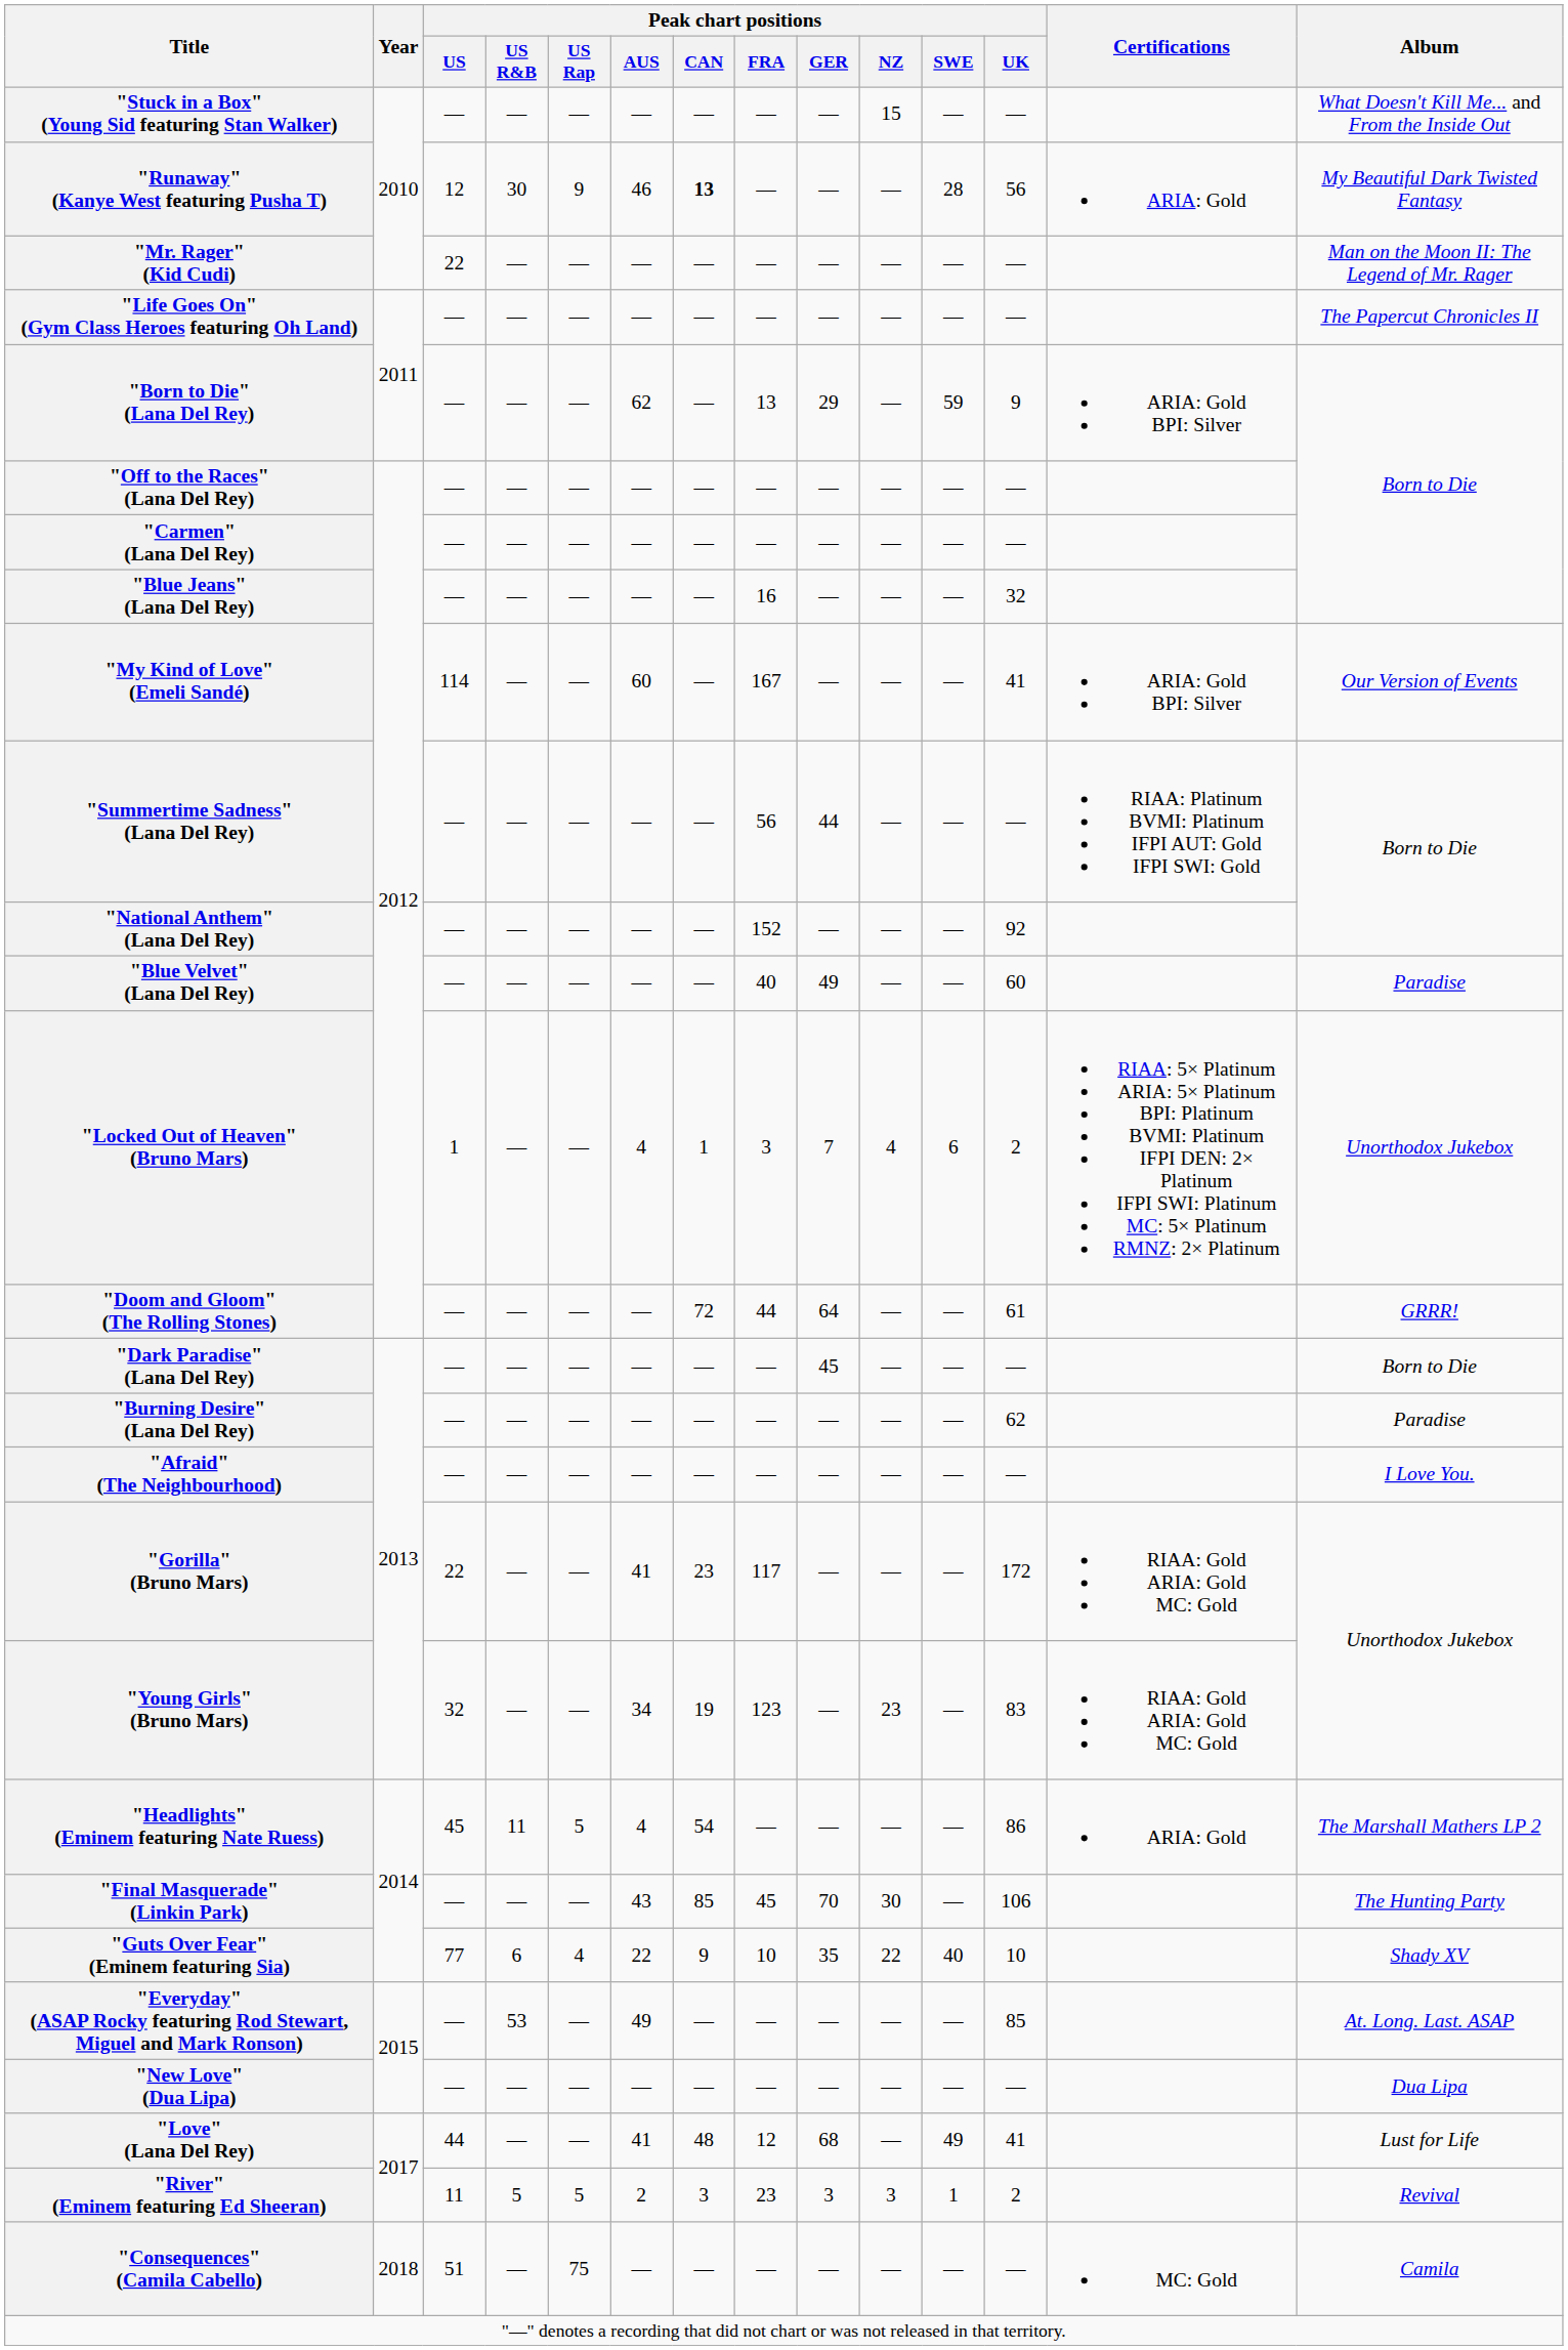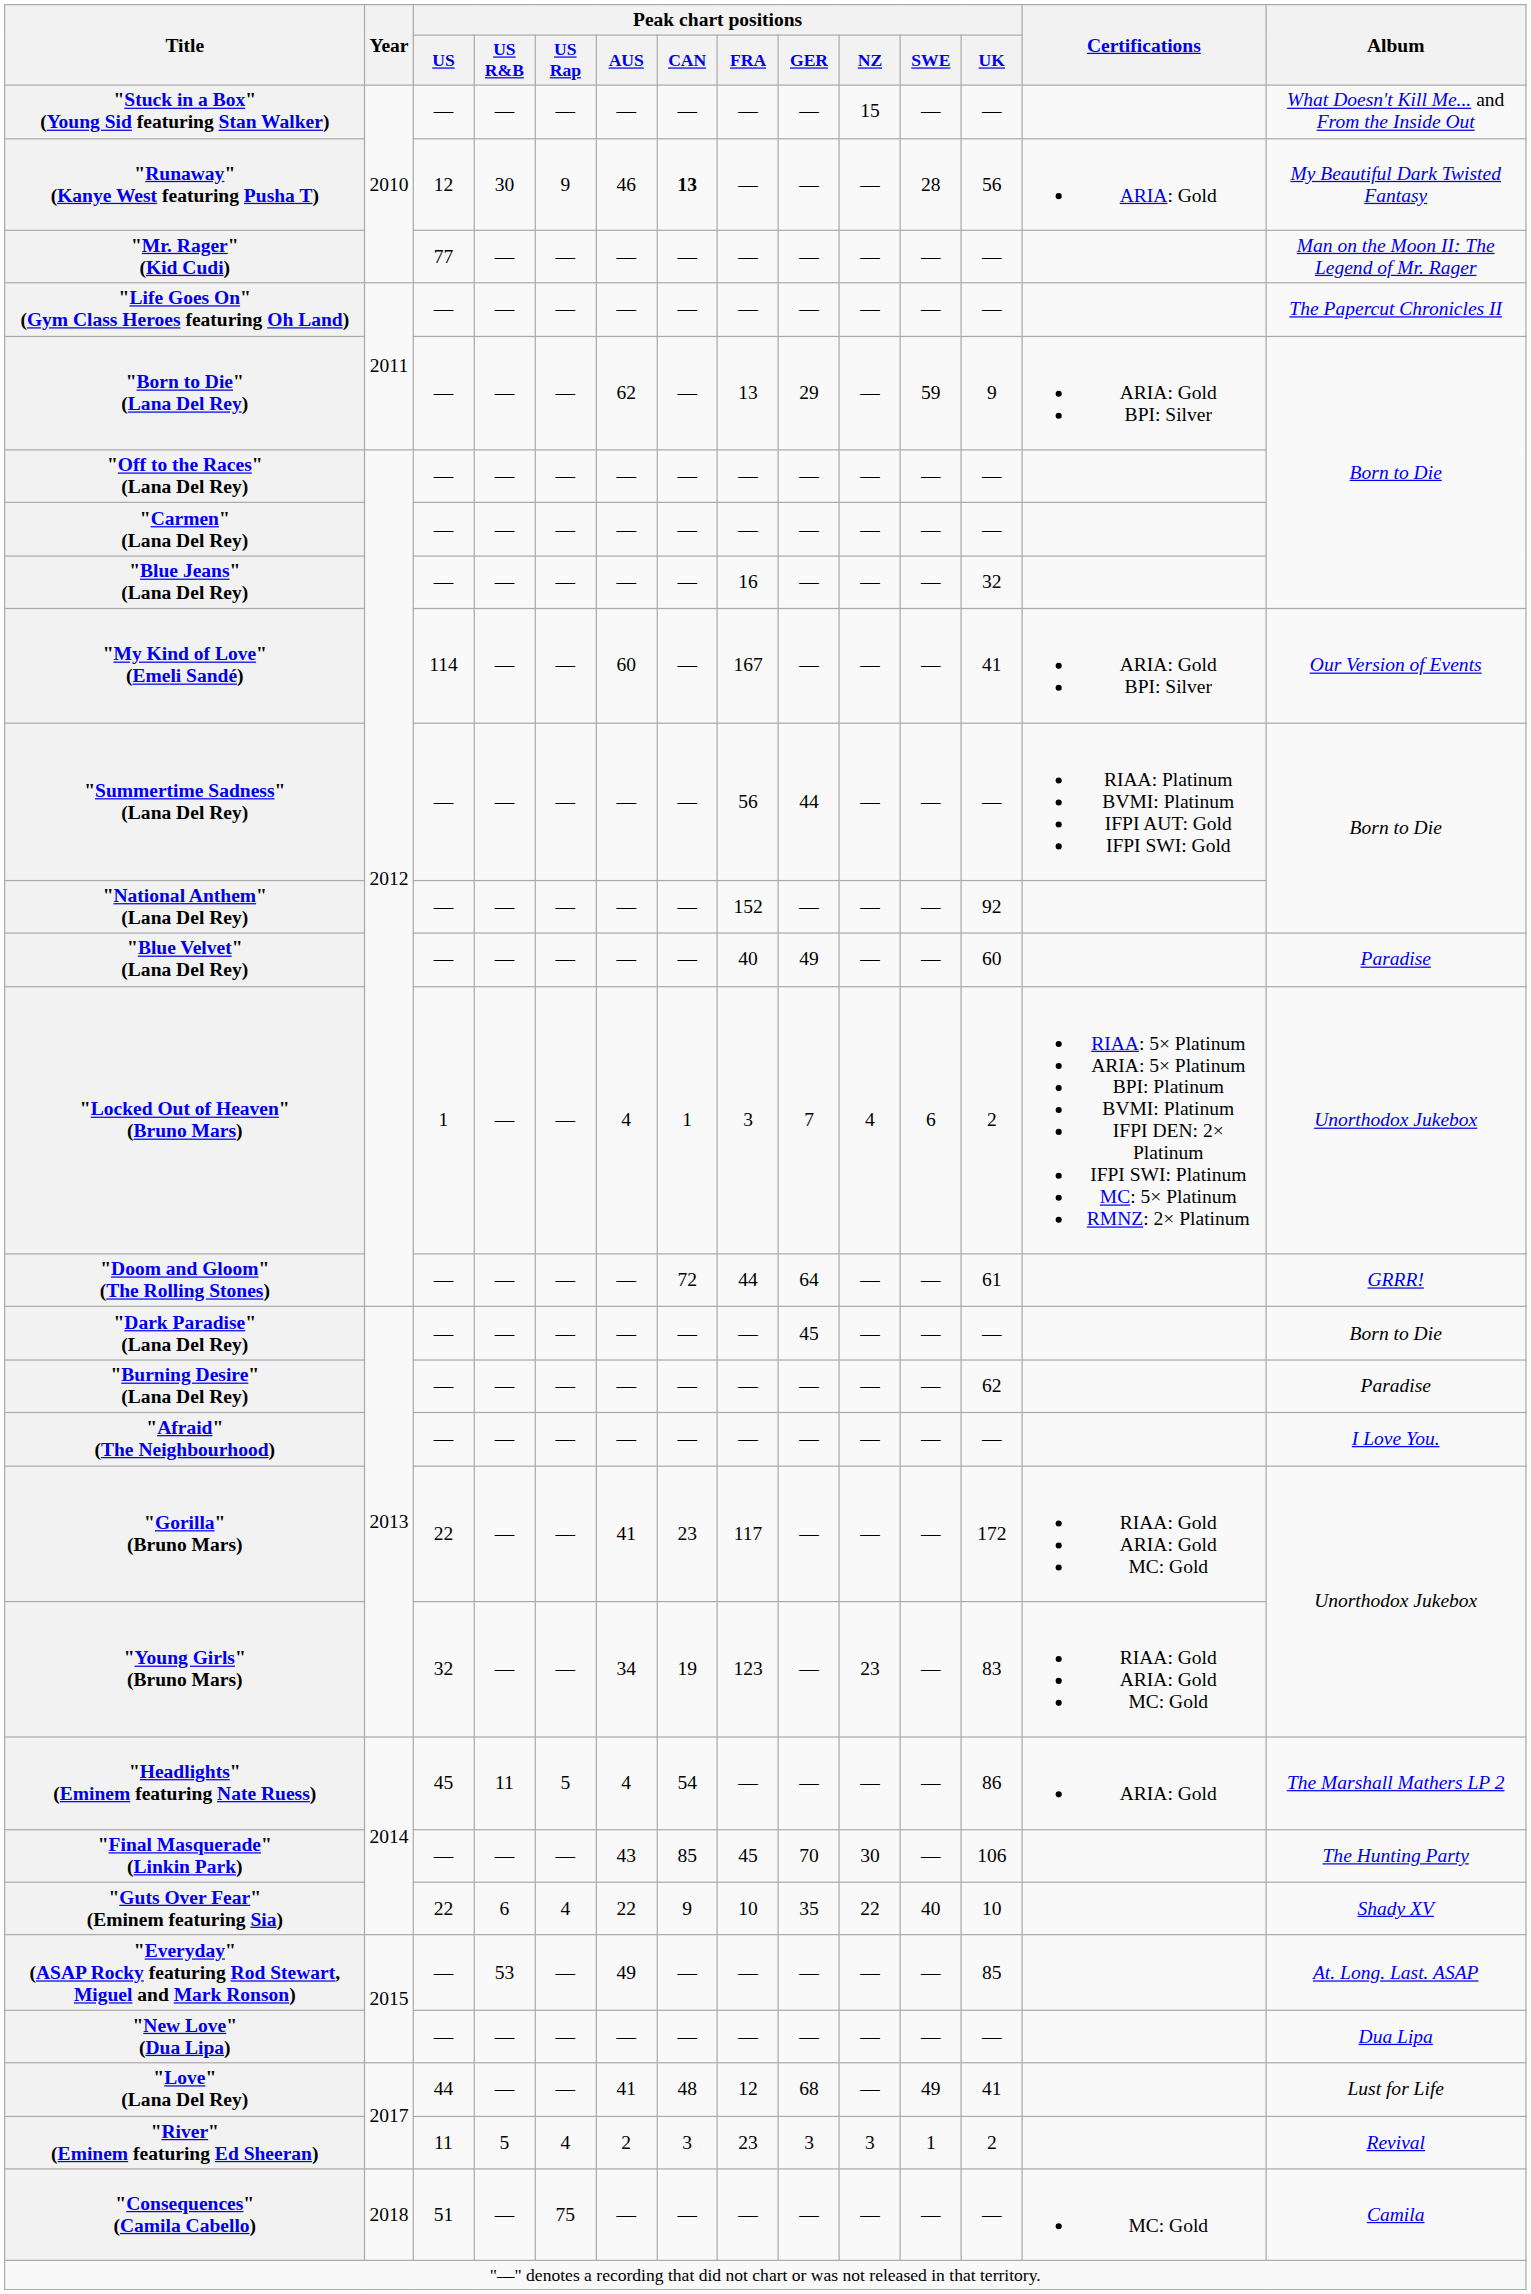"Mr. Rager" (Kid Cudi) | Peak chart positions / US: 22 -> 77
"Guts Over Fear" (Eminem featuring Sia) | Peak chart positions / US: 77 -> 22
"River" (Eminem featuring Ed Sheeran) | Peak chart positions / US Rap: 5 -> 4
